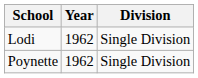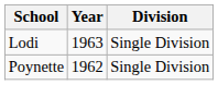Lodi | Year: 1962 -> 1963
